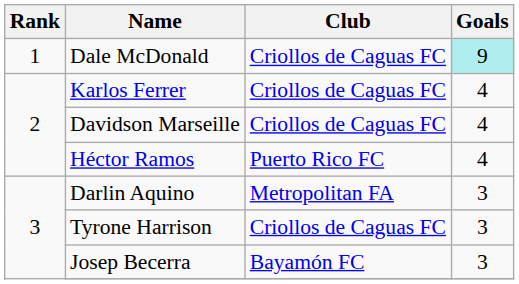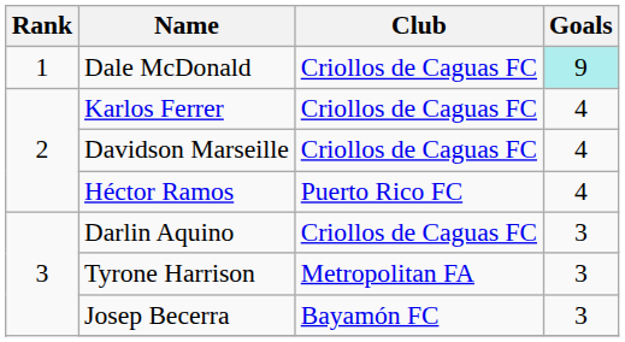Darlin Aquino | Club: Metropolitan FA -> Criollos de Caguas FC
Tyrone Harrison | Club: Criollos de Caguas FC -> Metropolitan FA
